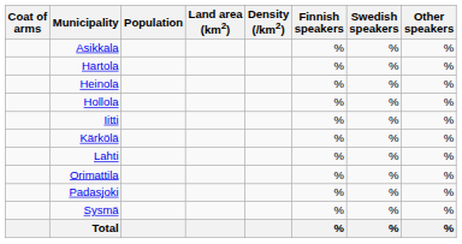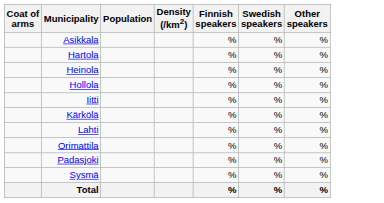- column: Land area (km2)
